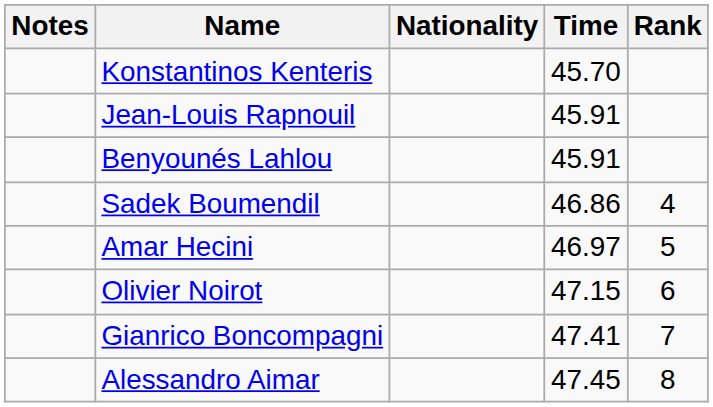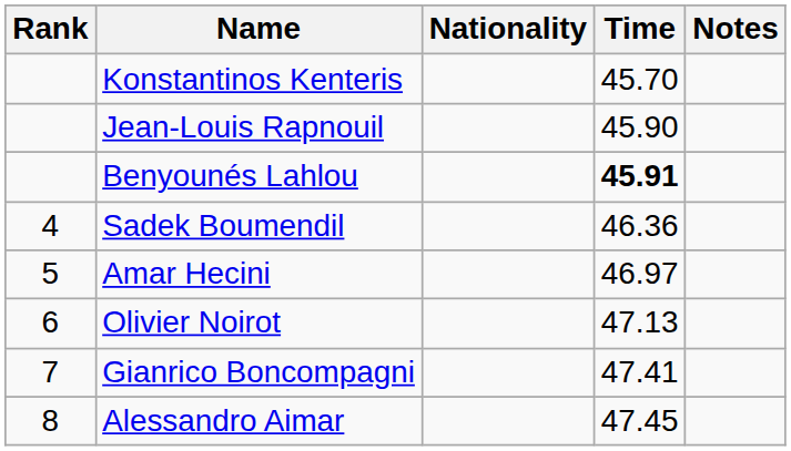columns swapped: Rank <-> Notes
Jean-Louis Rapnouil | Time: 45.91 -> 45.90
Benyounés Lahlou | Time: normal -> bold
Sadek Boumendil | Time: 46.86 -> 46.36
Olivier Noirot | Time: 47.15 -> 47.13
